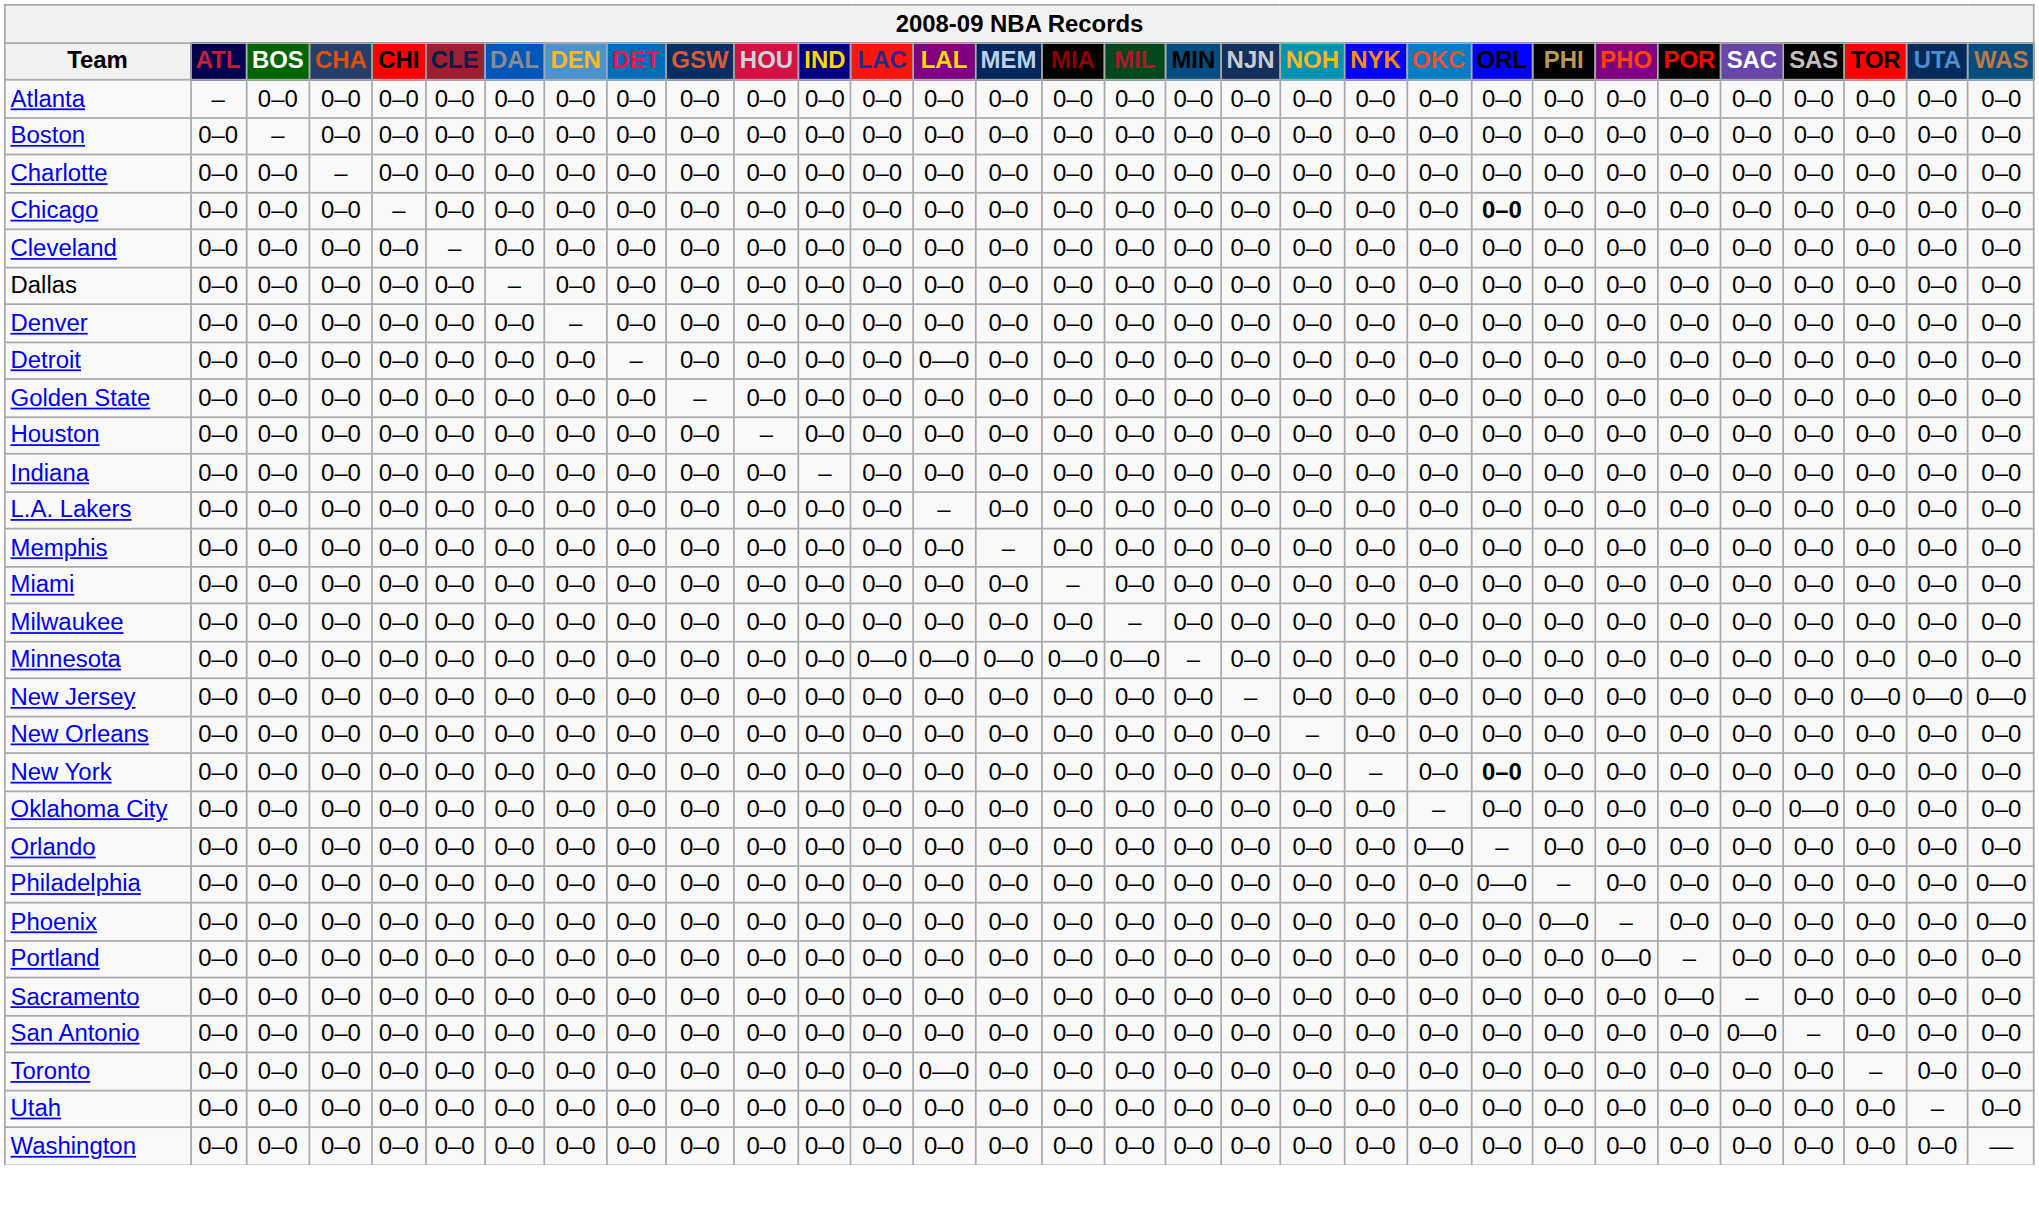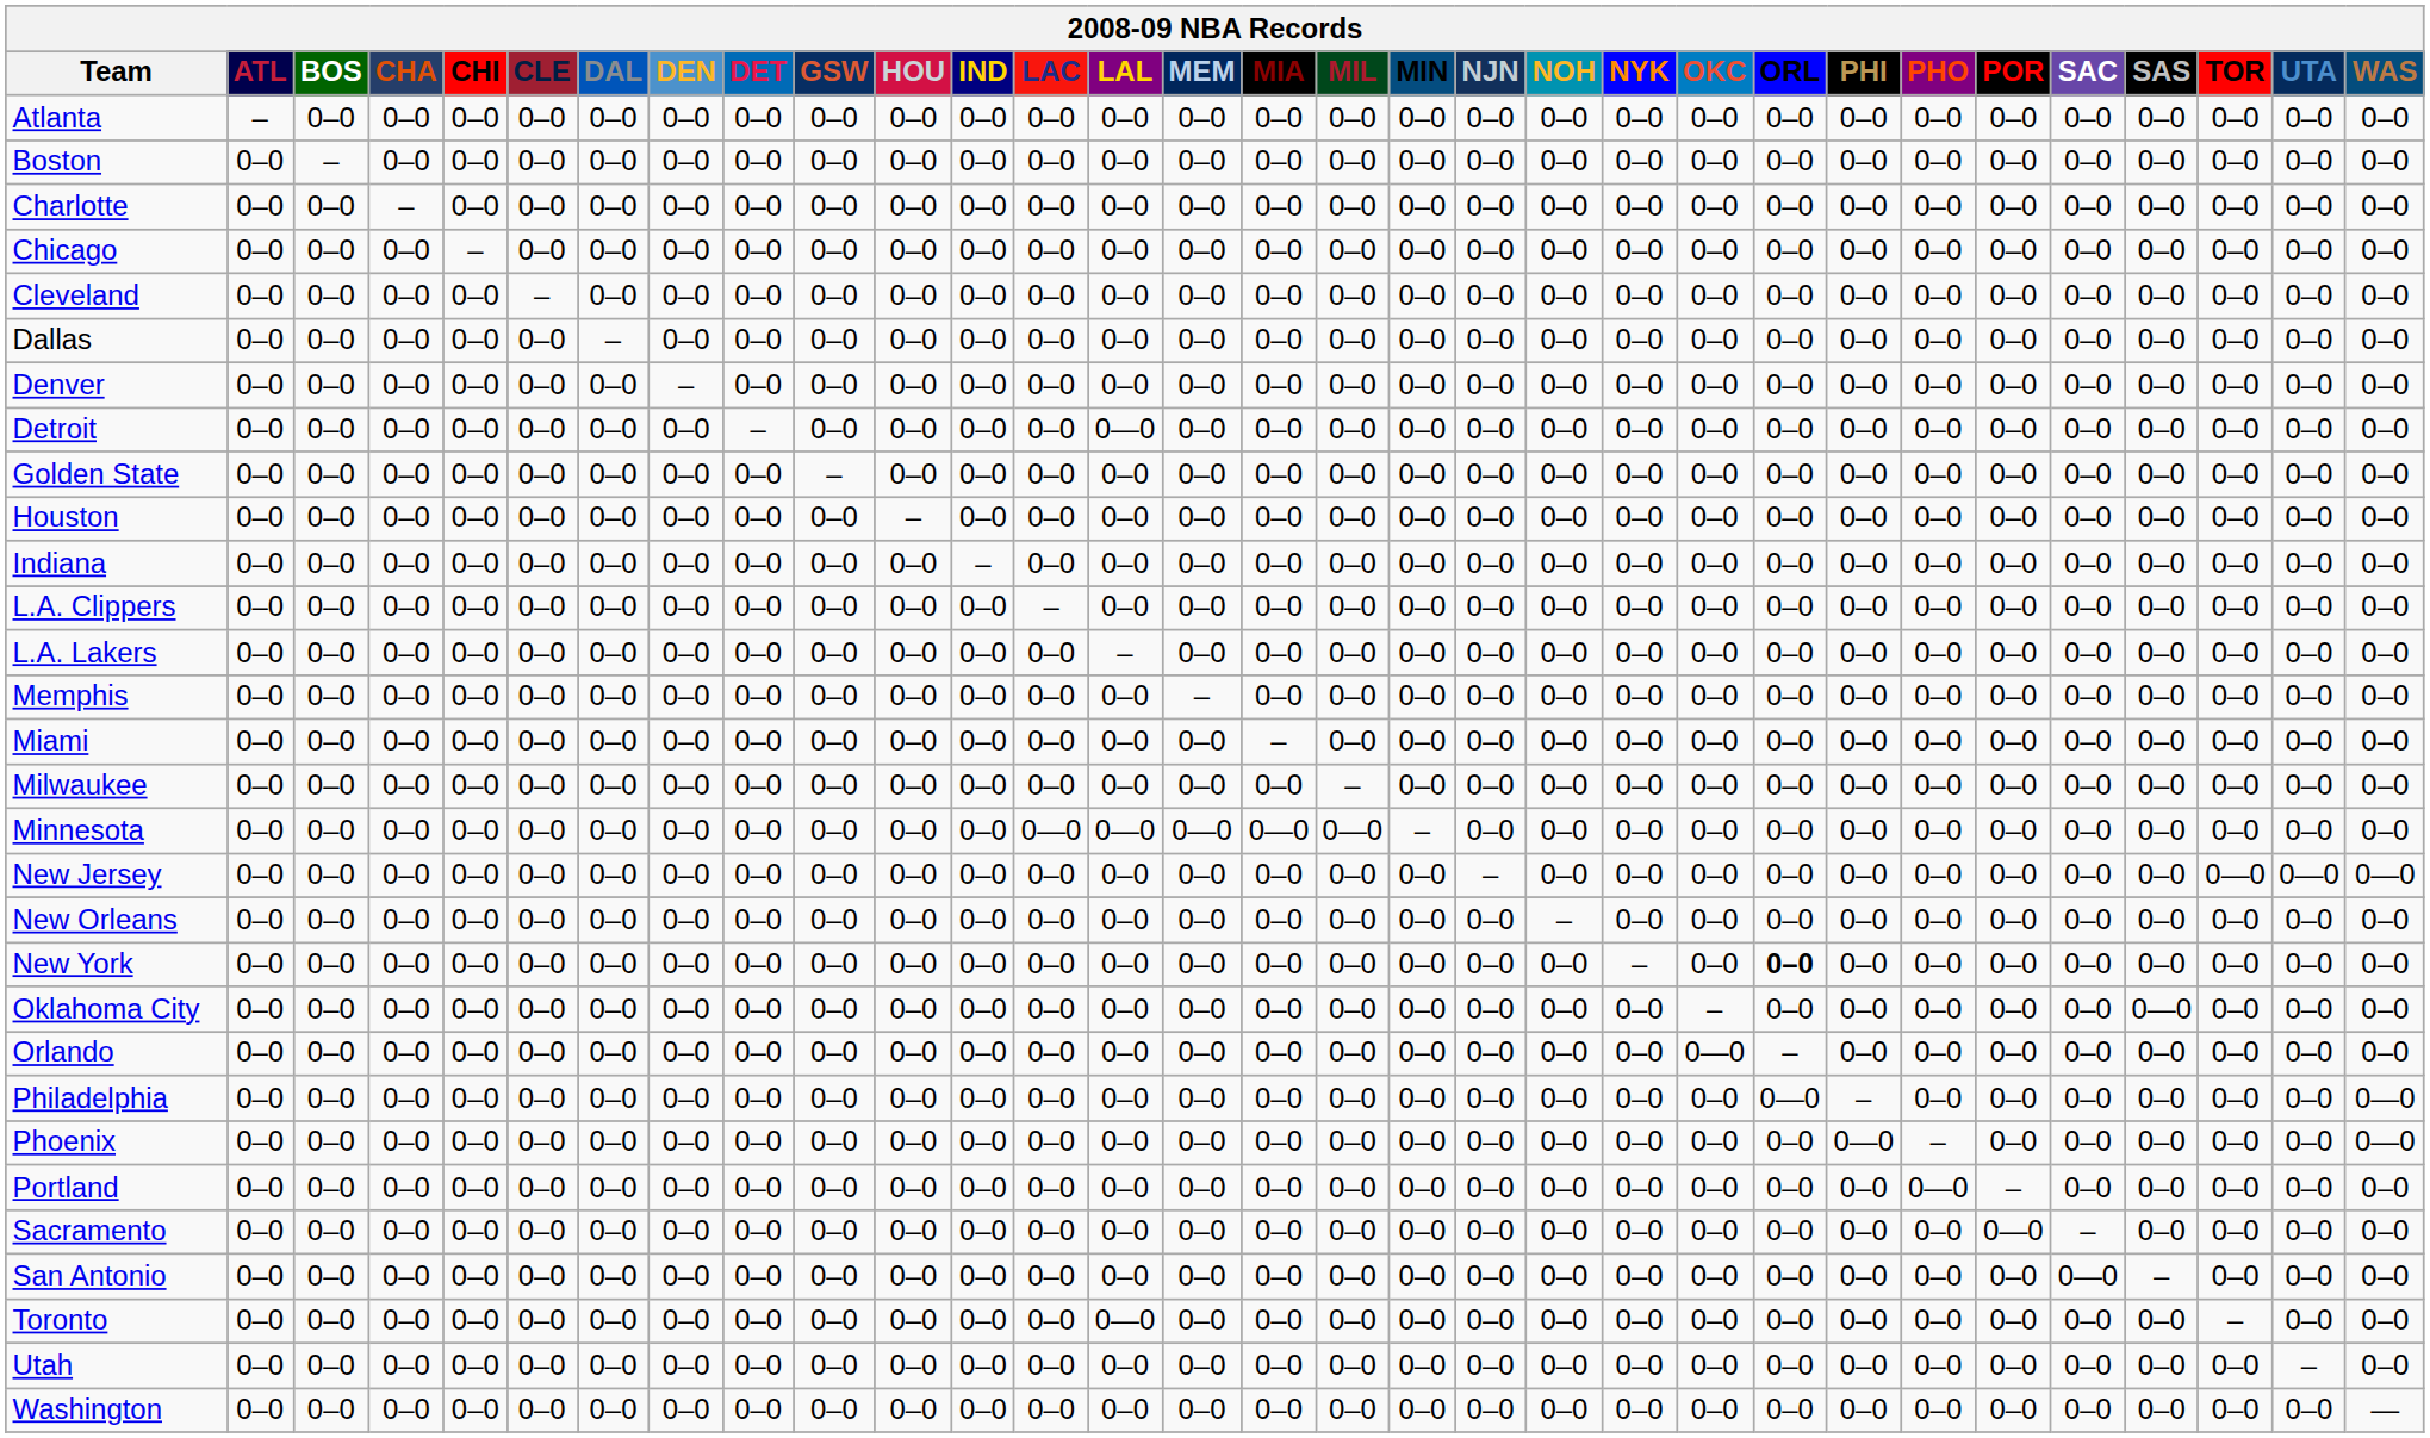Chicago | ORL: bold -> normal
+ row: L.A. Clippers | 0–0 | 0–0 | 0–0 | 0–0 | 0–0 | 0–0 | 0–0 | 0–0 | 0–0 | 0–0 | 0–0 | – | 0–0 | 0–0 | 0–0 | 0–0 | 0–0 | 0–0 | 0–0 | 0–0 | 0–0 | 0–0 | 0–0 | 0–0 | 0–0 | 0–0 | 0–0 | 0–0 | 0–0 | 0–0
